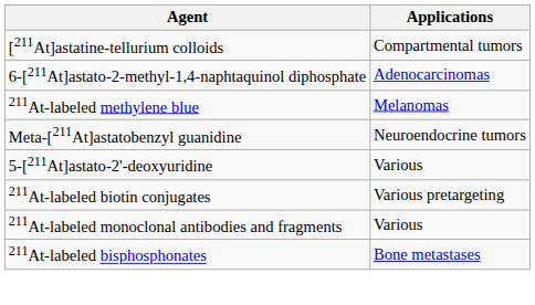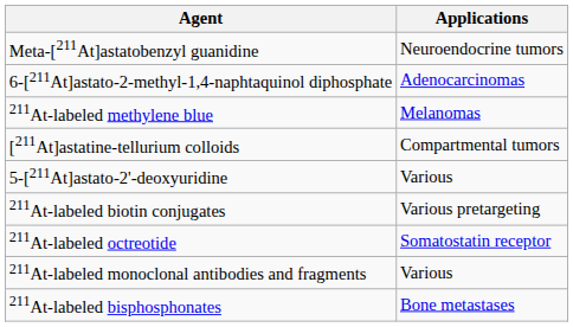rows swapped: [211At]astatine-tellurium colloids <-> Meta-[211At]astatobenzyl guanidine
+ row: 211At-labeled octreotide | Somatostatin receptor
